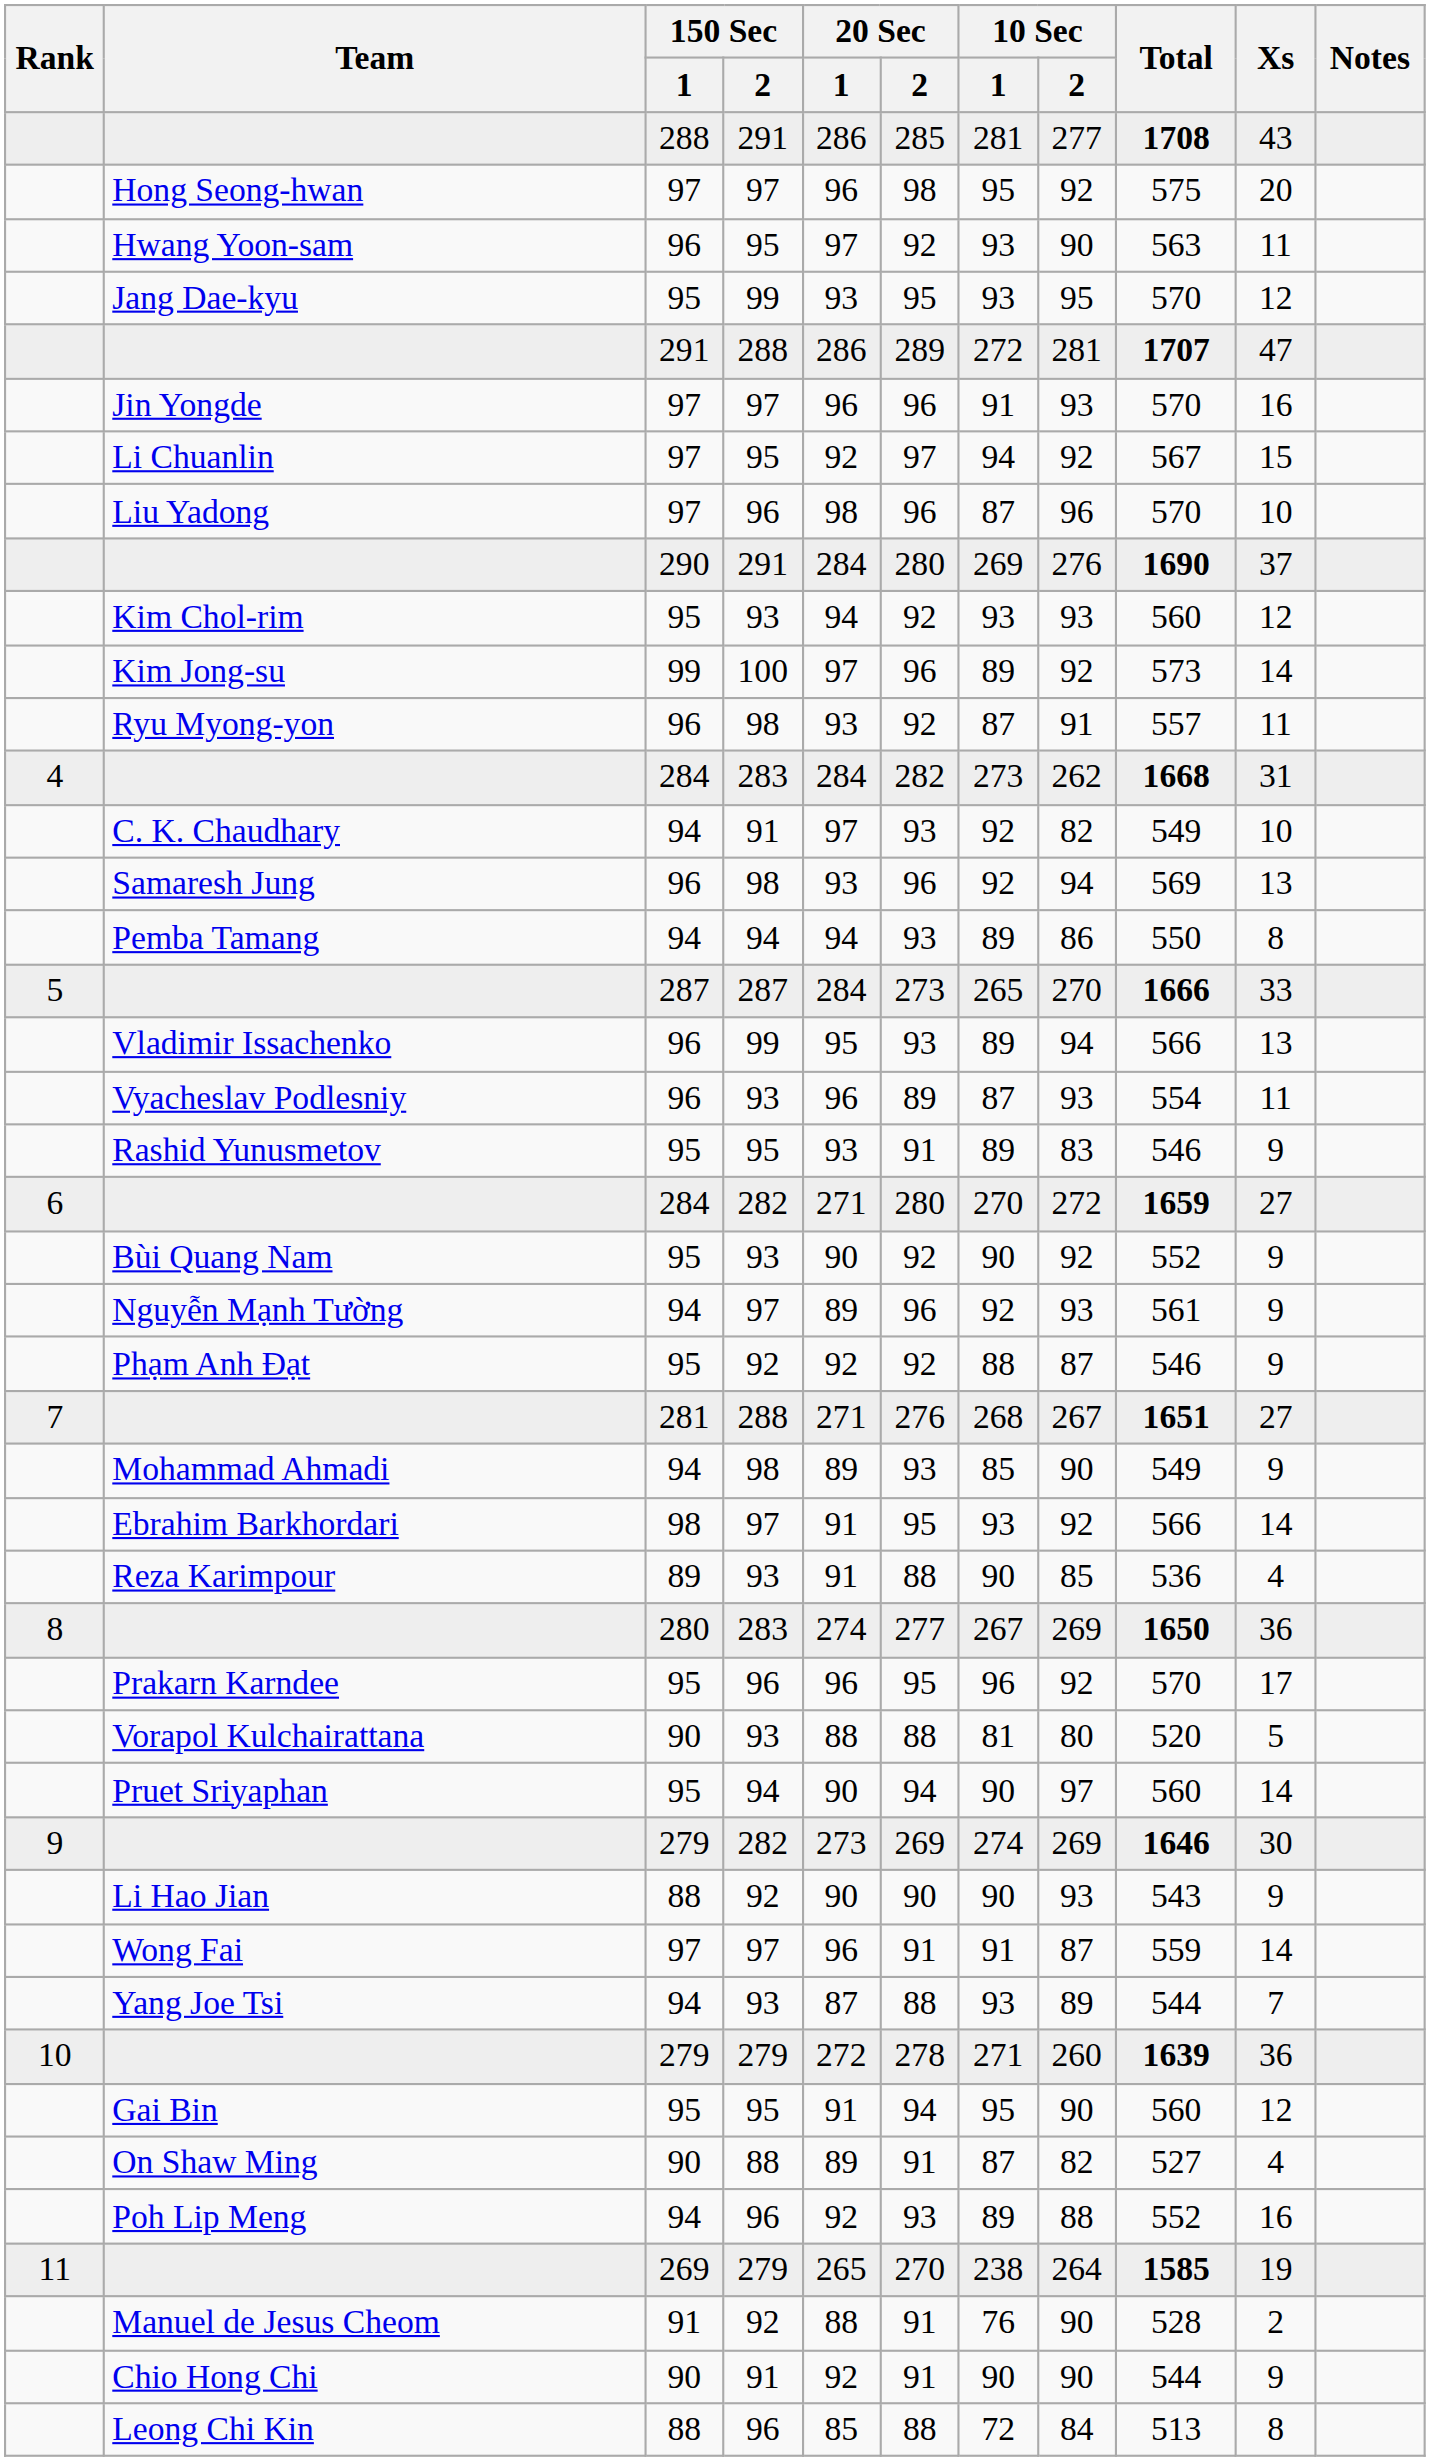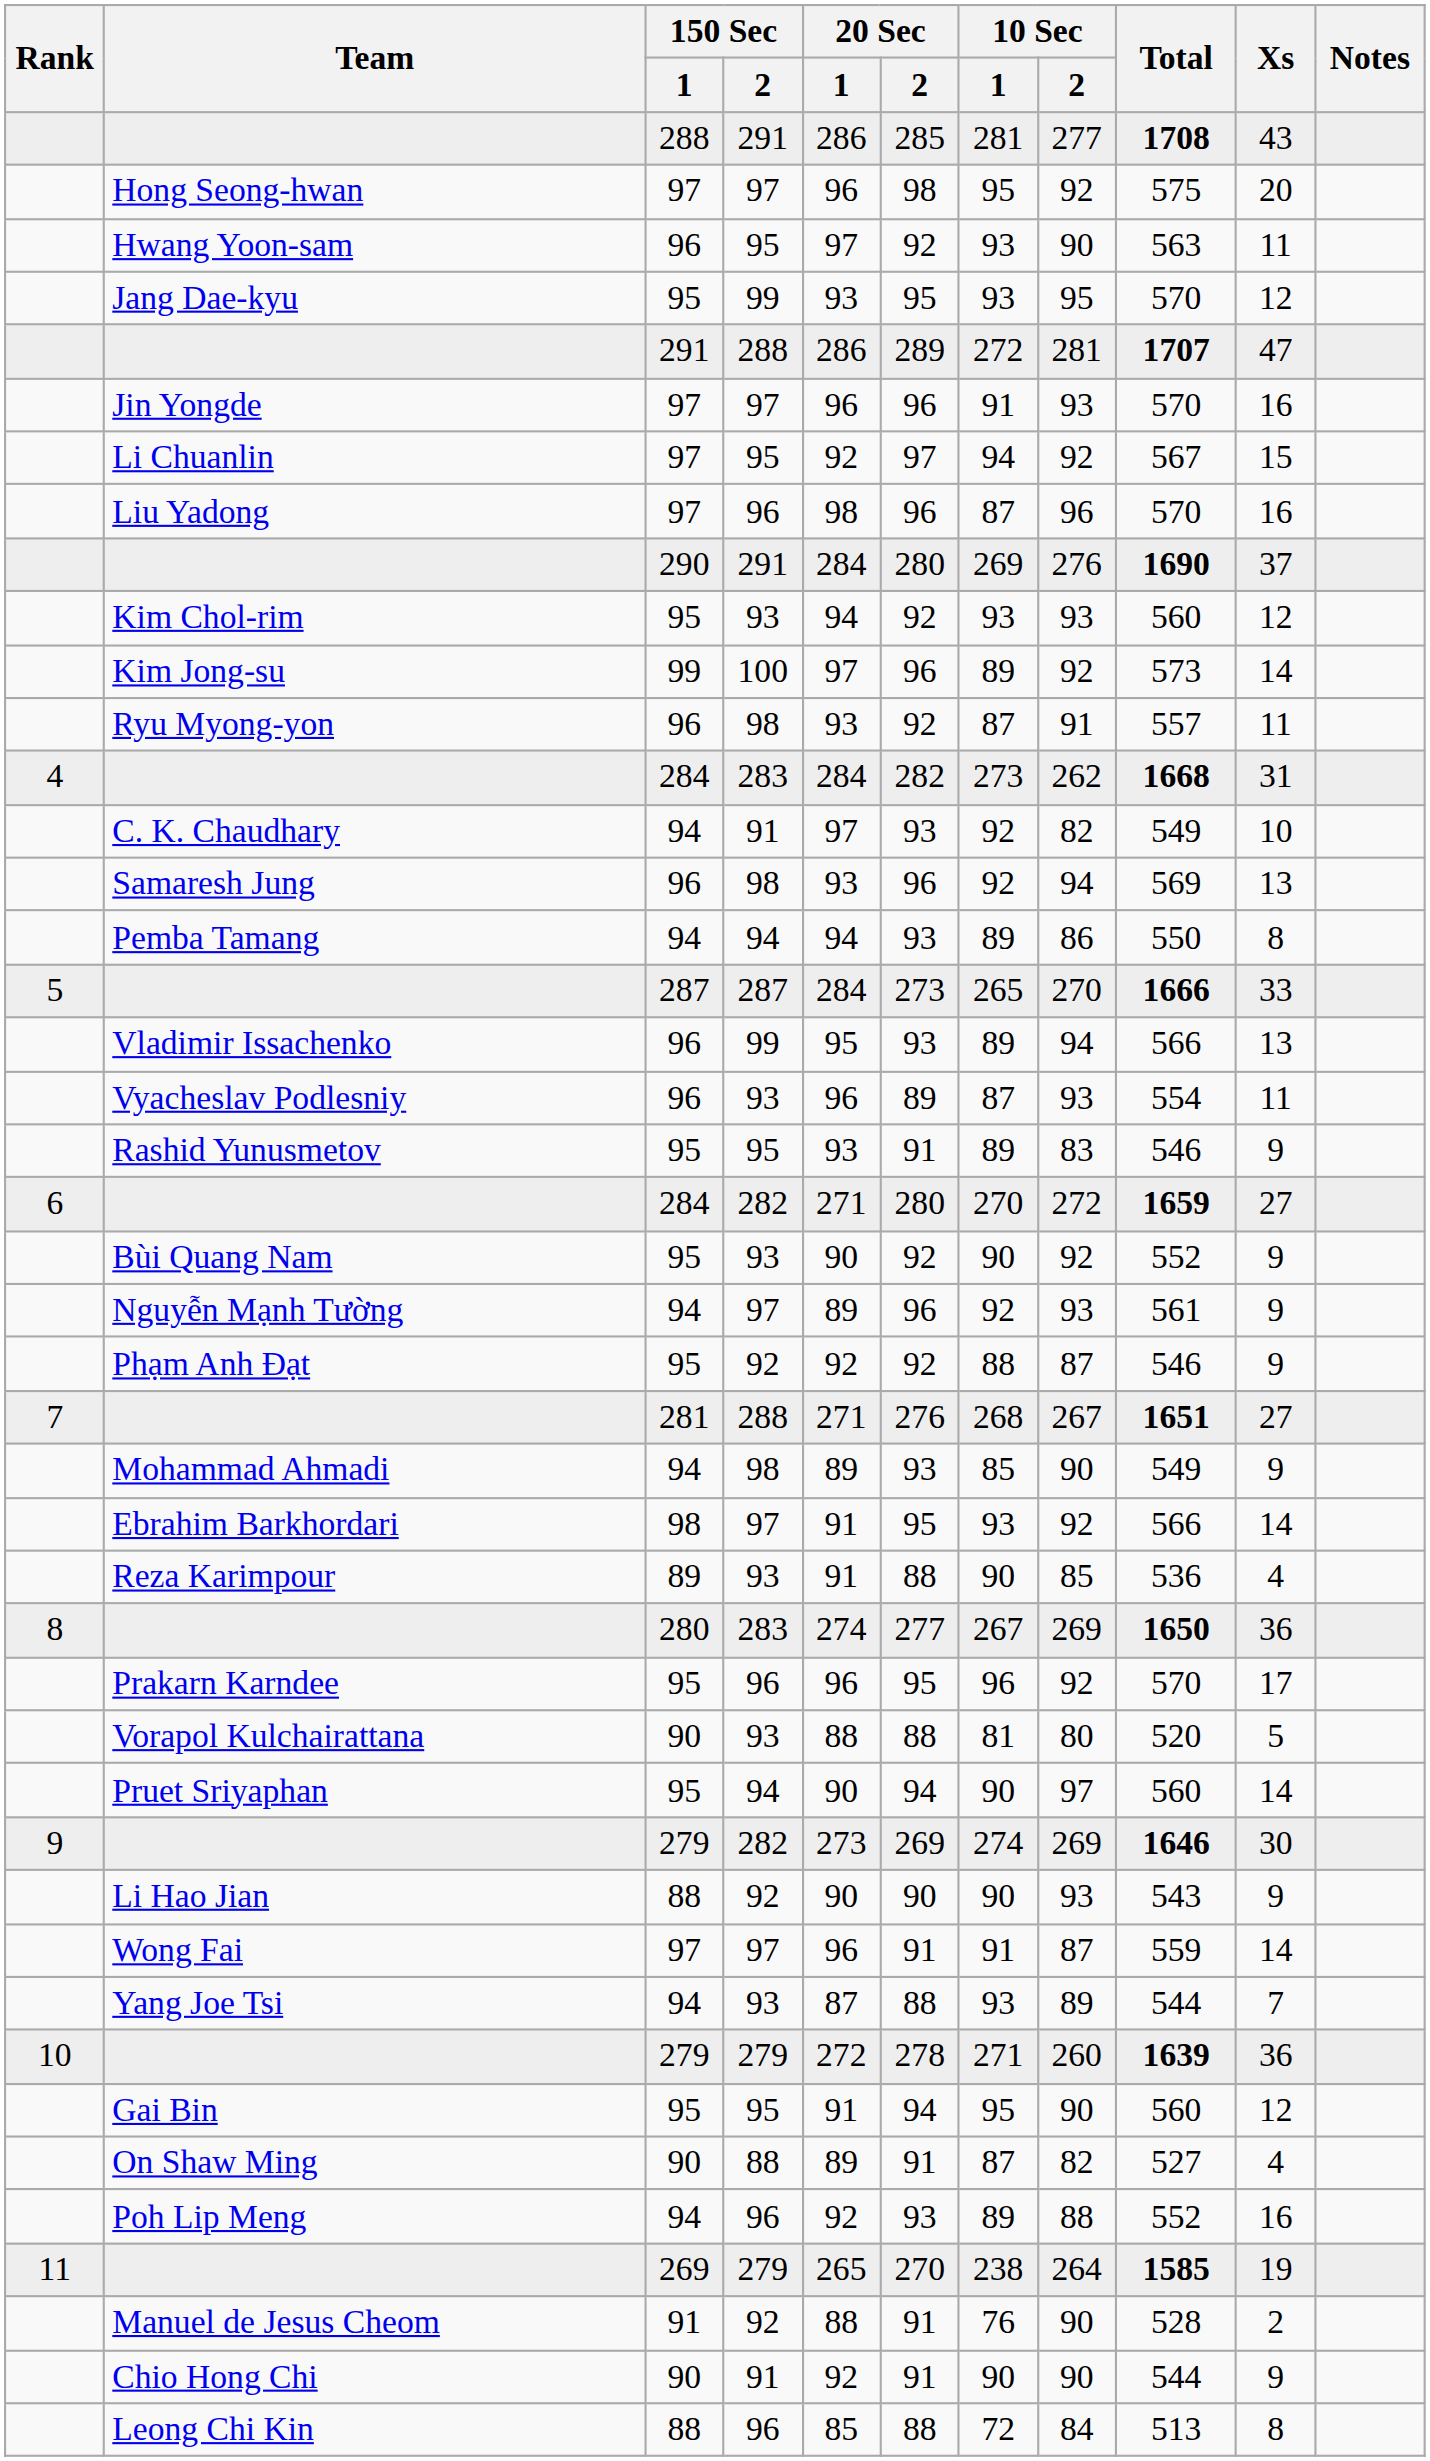Liu Yadong | Xs: 10 -> 16
